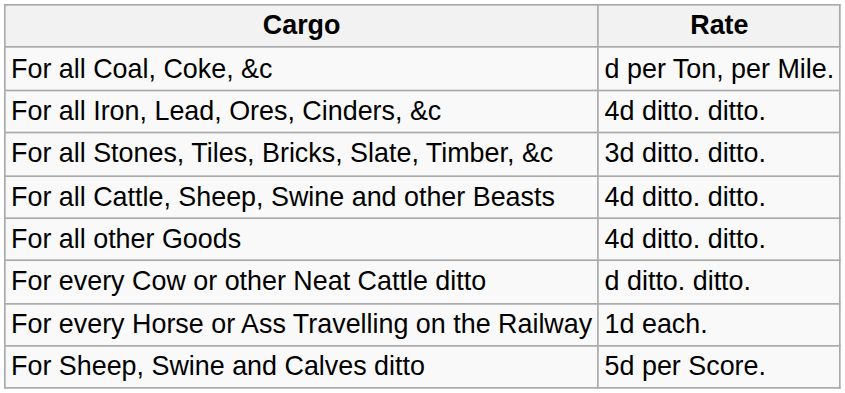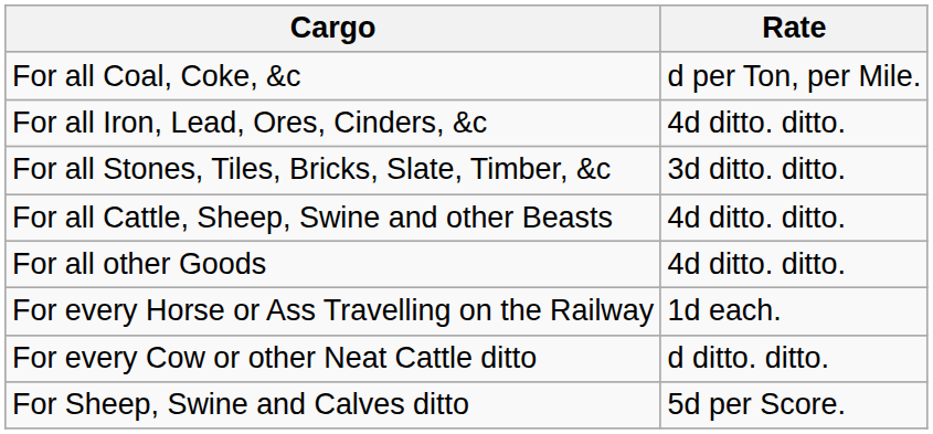rows swapped: For every Horse or Ass Travelling on the Railway <-> For every Cow or other Neat Cattle ditto
